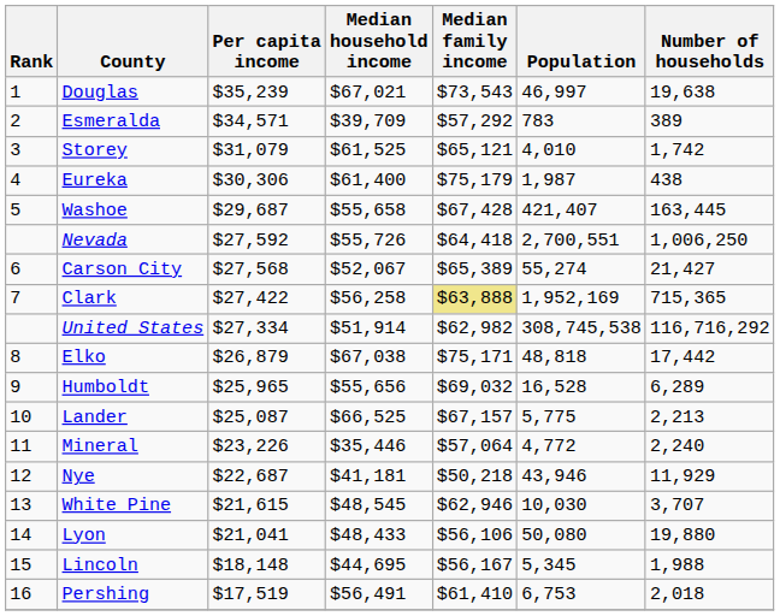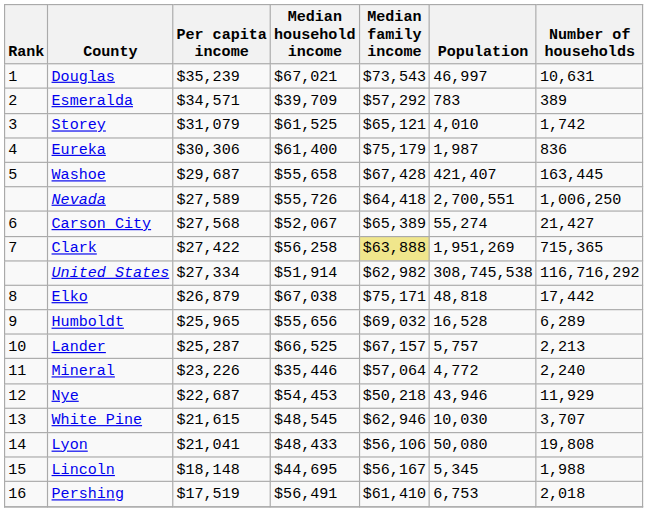Douglas | Number of households: 19,638 -> 10,631
Eureka | Number of households: 438 -> 836
Nevada | Per capita income: $27,592 -> $27,589
Clark | Population: 1,952,169 -> 1,951,269
Lander | Per capita income: $25,087 -> $25,287
Lander | Population: 5,775 -> 5,757
Nye | Median household income: $41,181 -> $54,453
Lyon | Number of households: 19,880 -> 19,808
